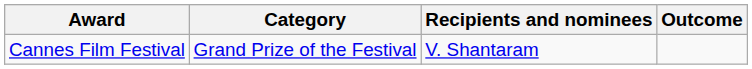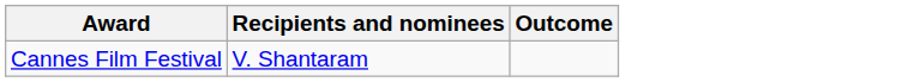- column: Category | Grand Prize of the Festival
